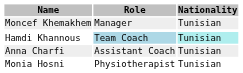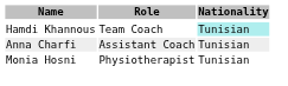- row: Moncef Khemakhem | Manager | Tunisian
Hamdi Khannous | Role: lightblue background -> no background
